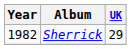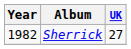Sherrick | UK: 29 -> 27
